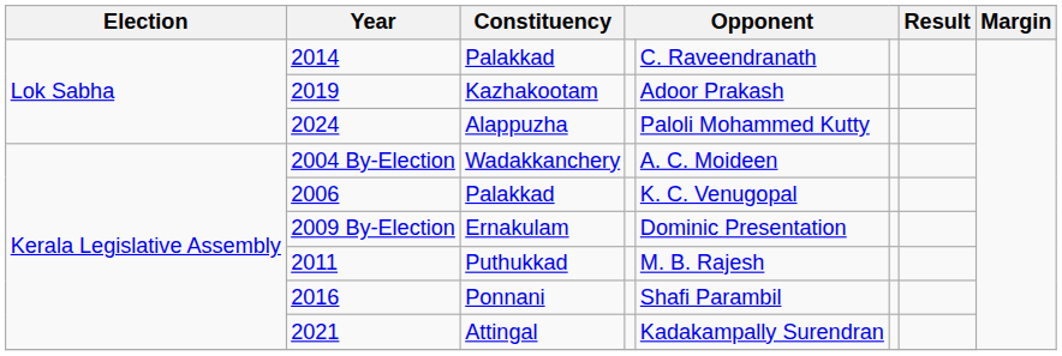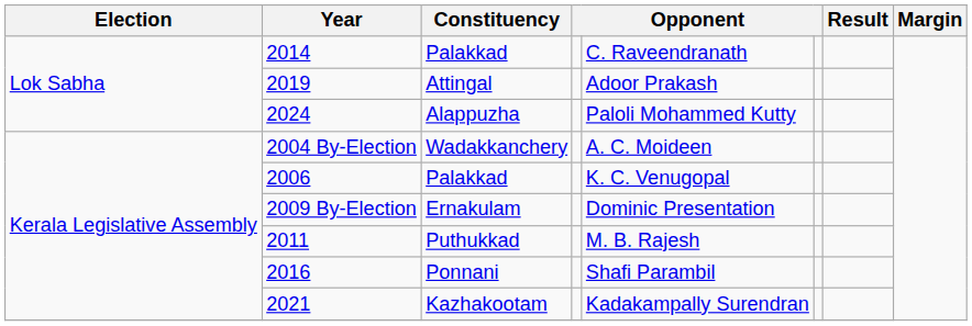2019 | Constituency: Kazhakootam -> Attingal
2021 | Constituency: Attingal -> Kazhakootam
